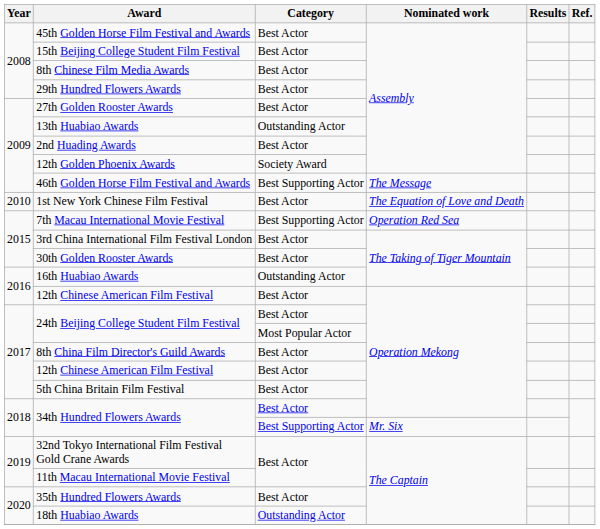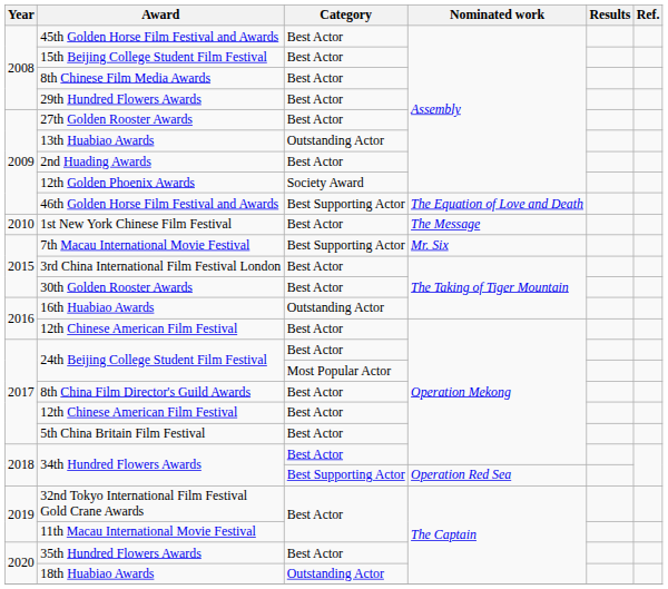46th Golden Horse Film Festival and Awards | Nominated work: The Message -> The Equation of Love and Death
1st New York Chinese Film Festival | Nominated work: The Equation of Love and Death -> The Message
7th Macau International Movie Festival | Nominated work: Operation Red Sea -> Mr. Six
34th Hundred Flowers Awards / Best Supporting Actor | Nominated work: Mr. Six -> Operation Red Sea
